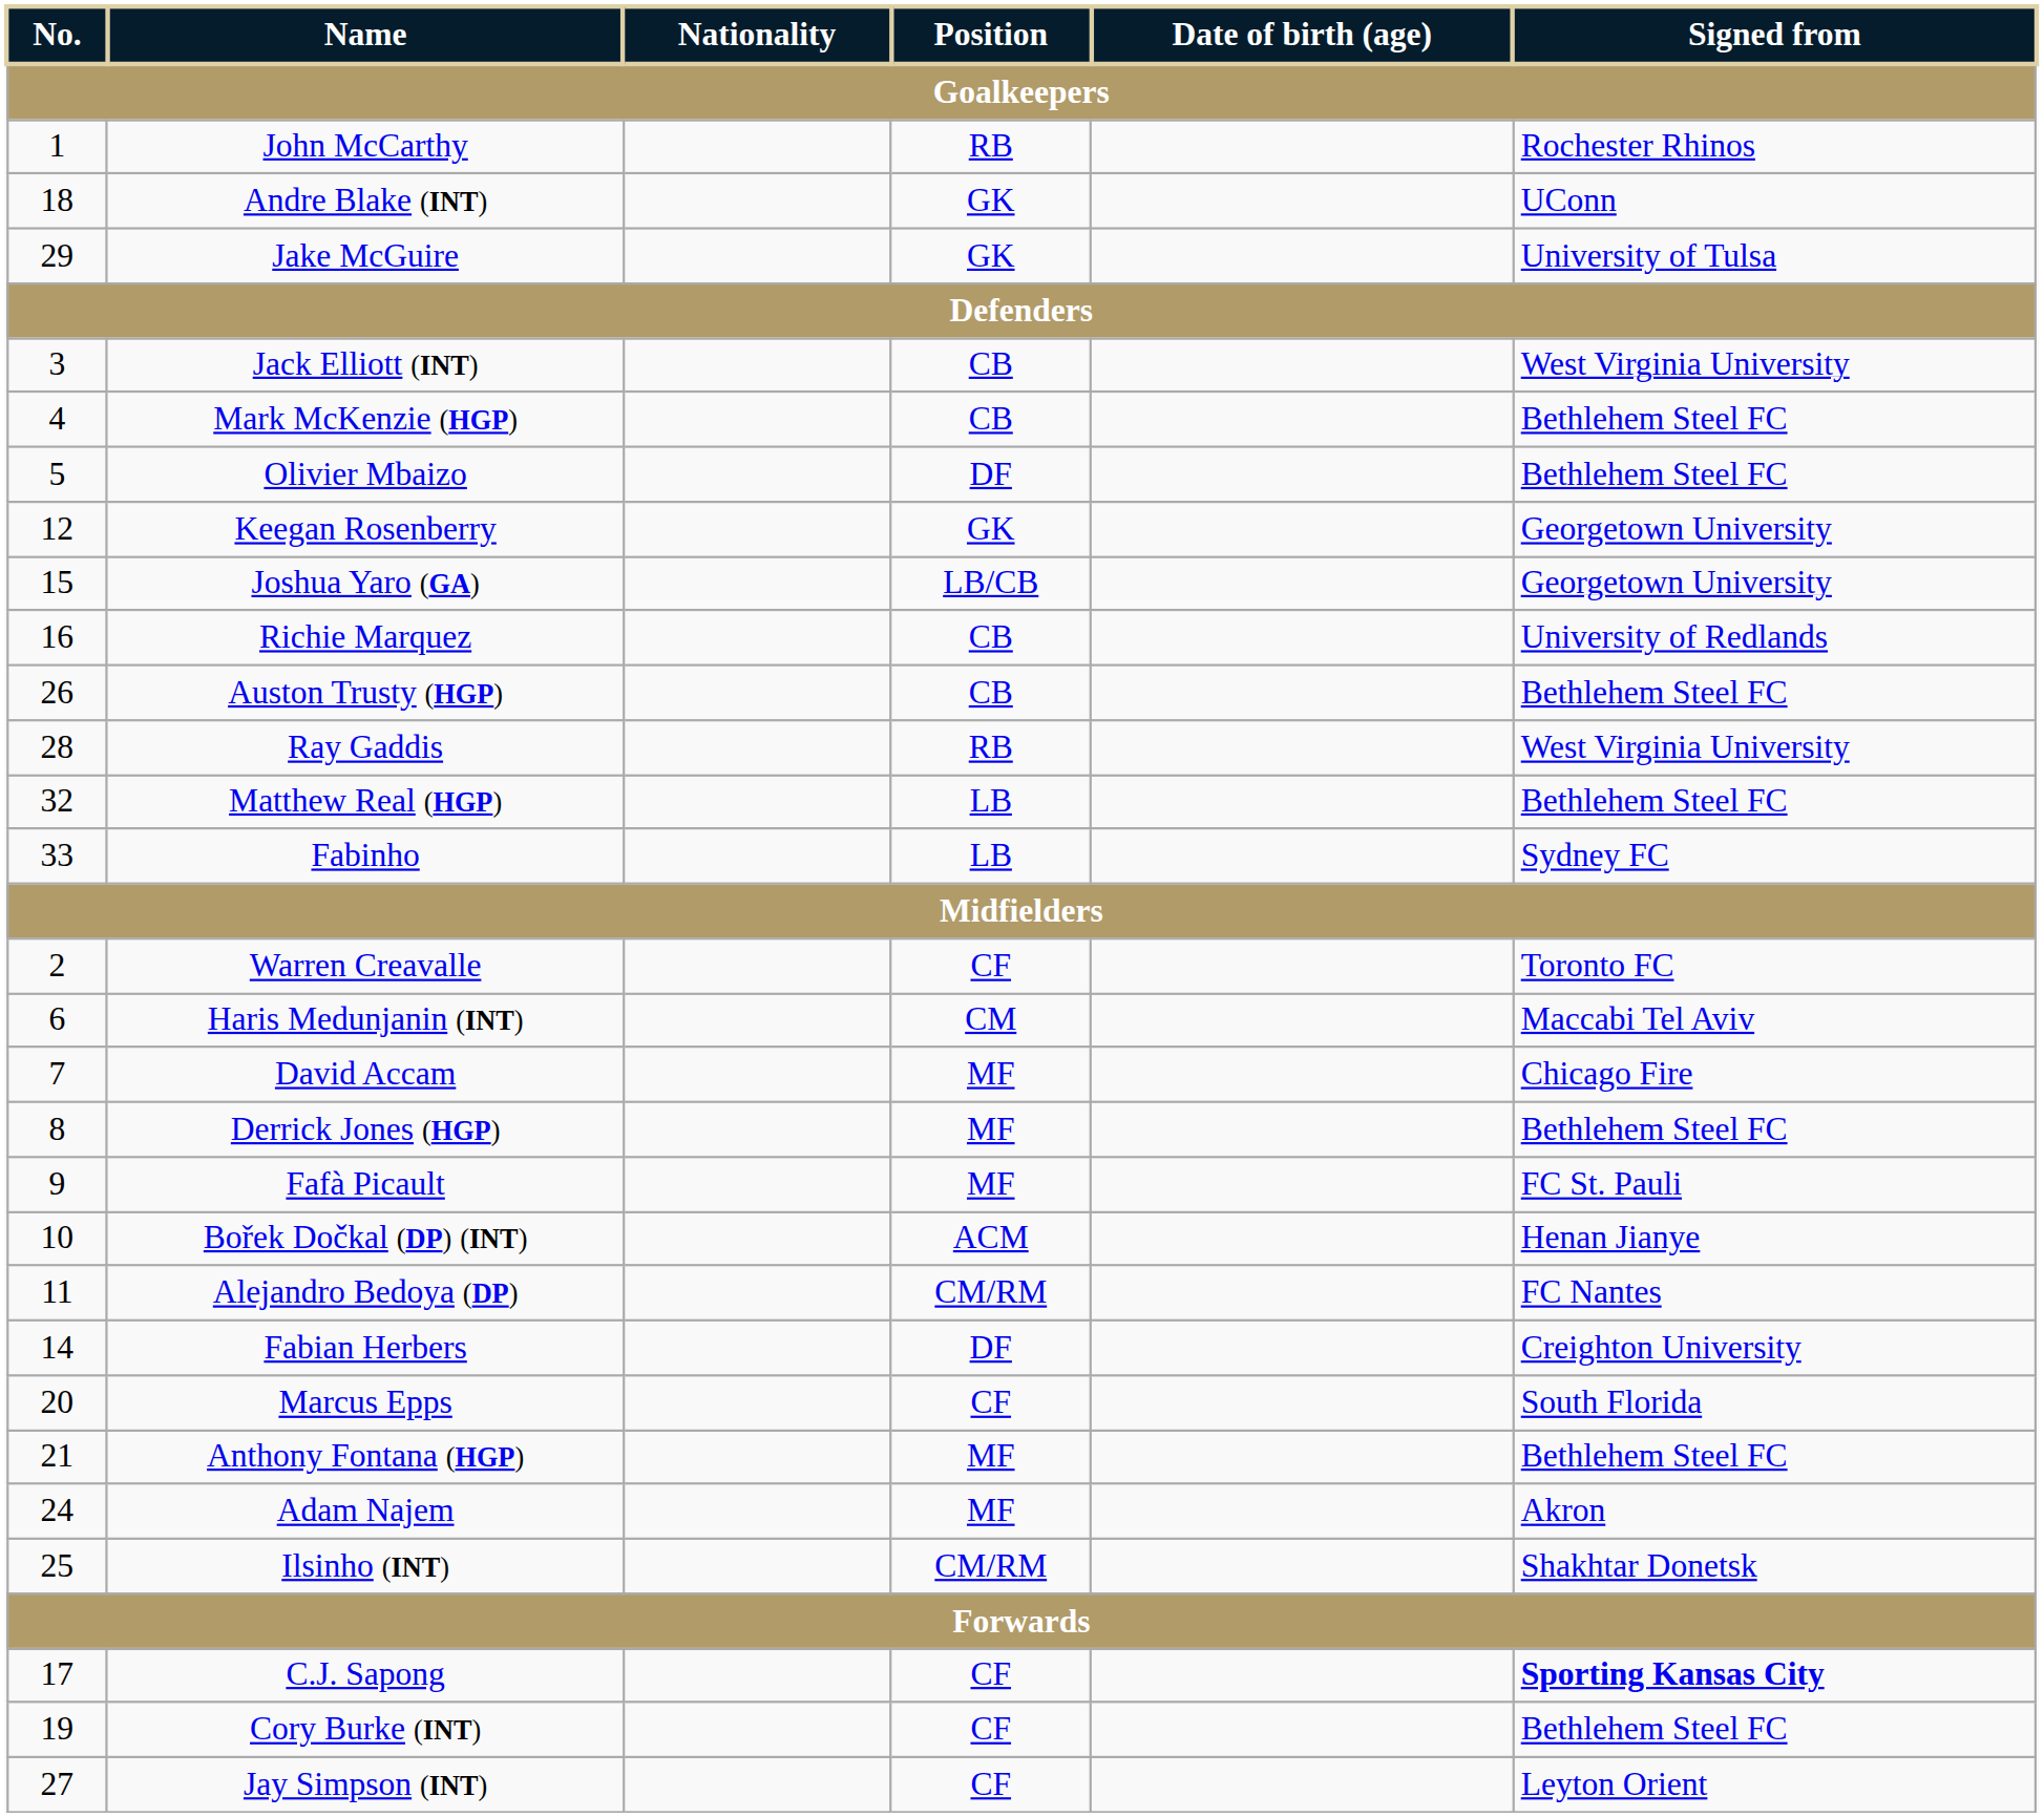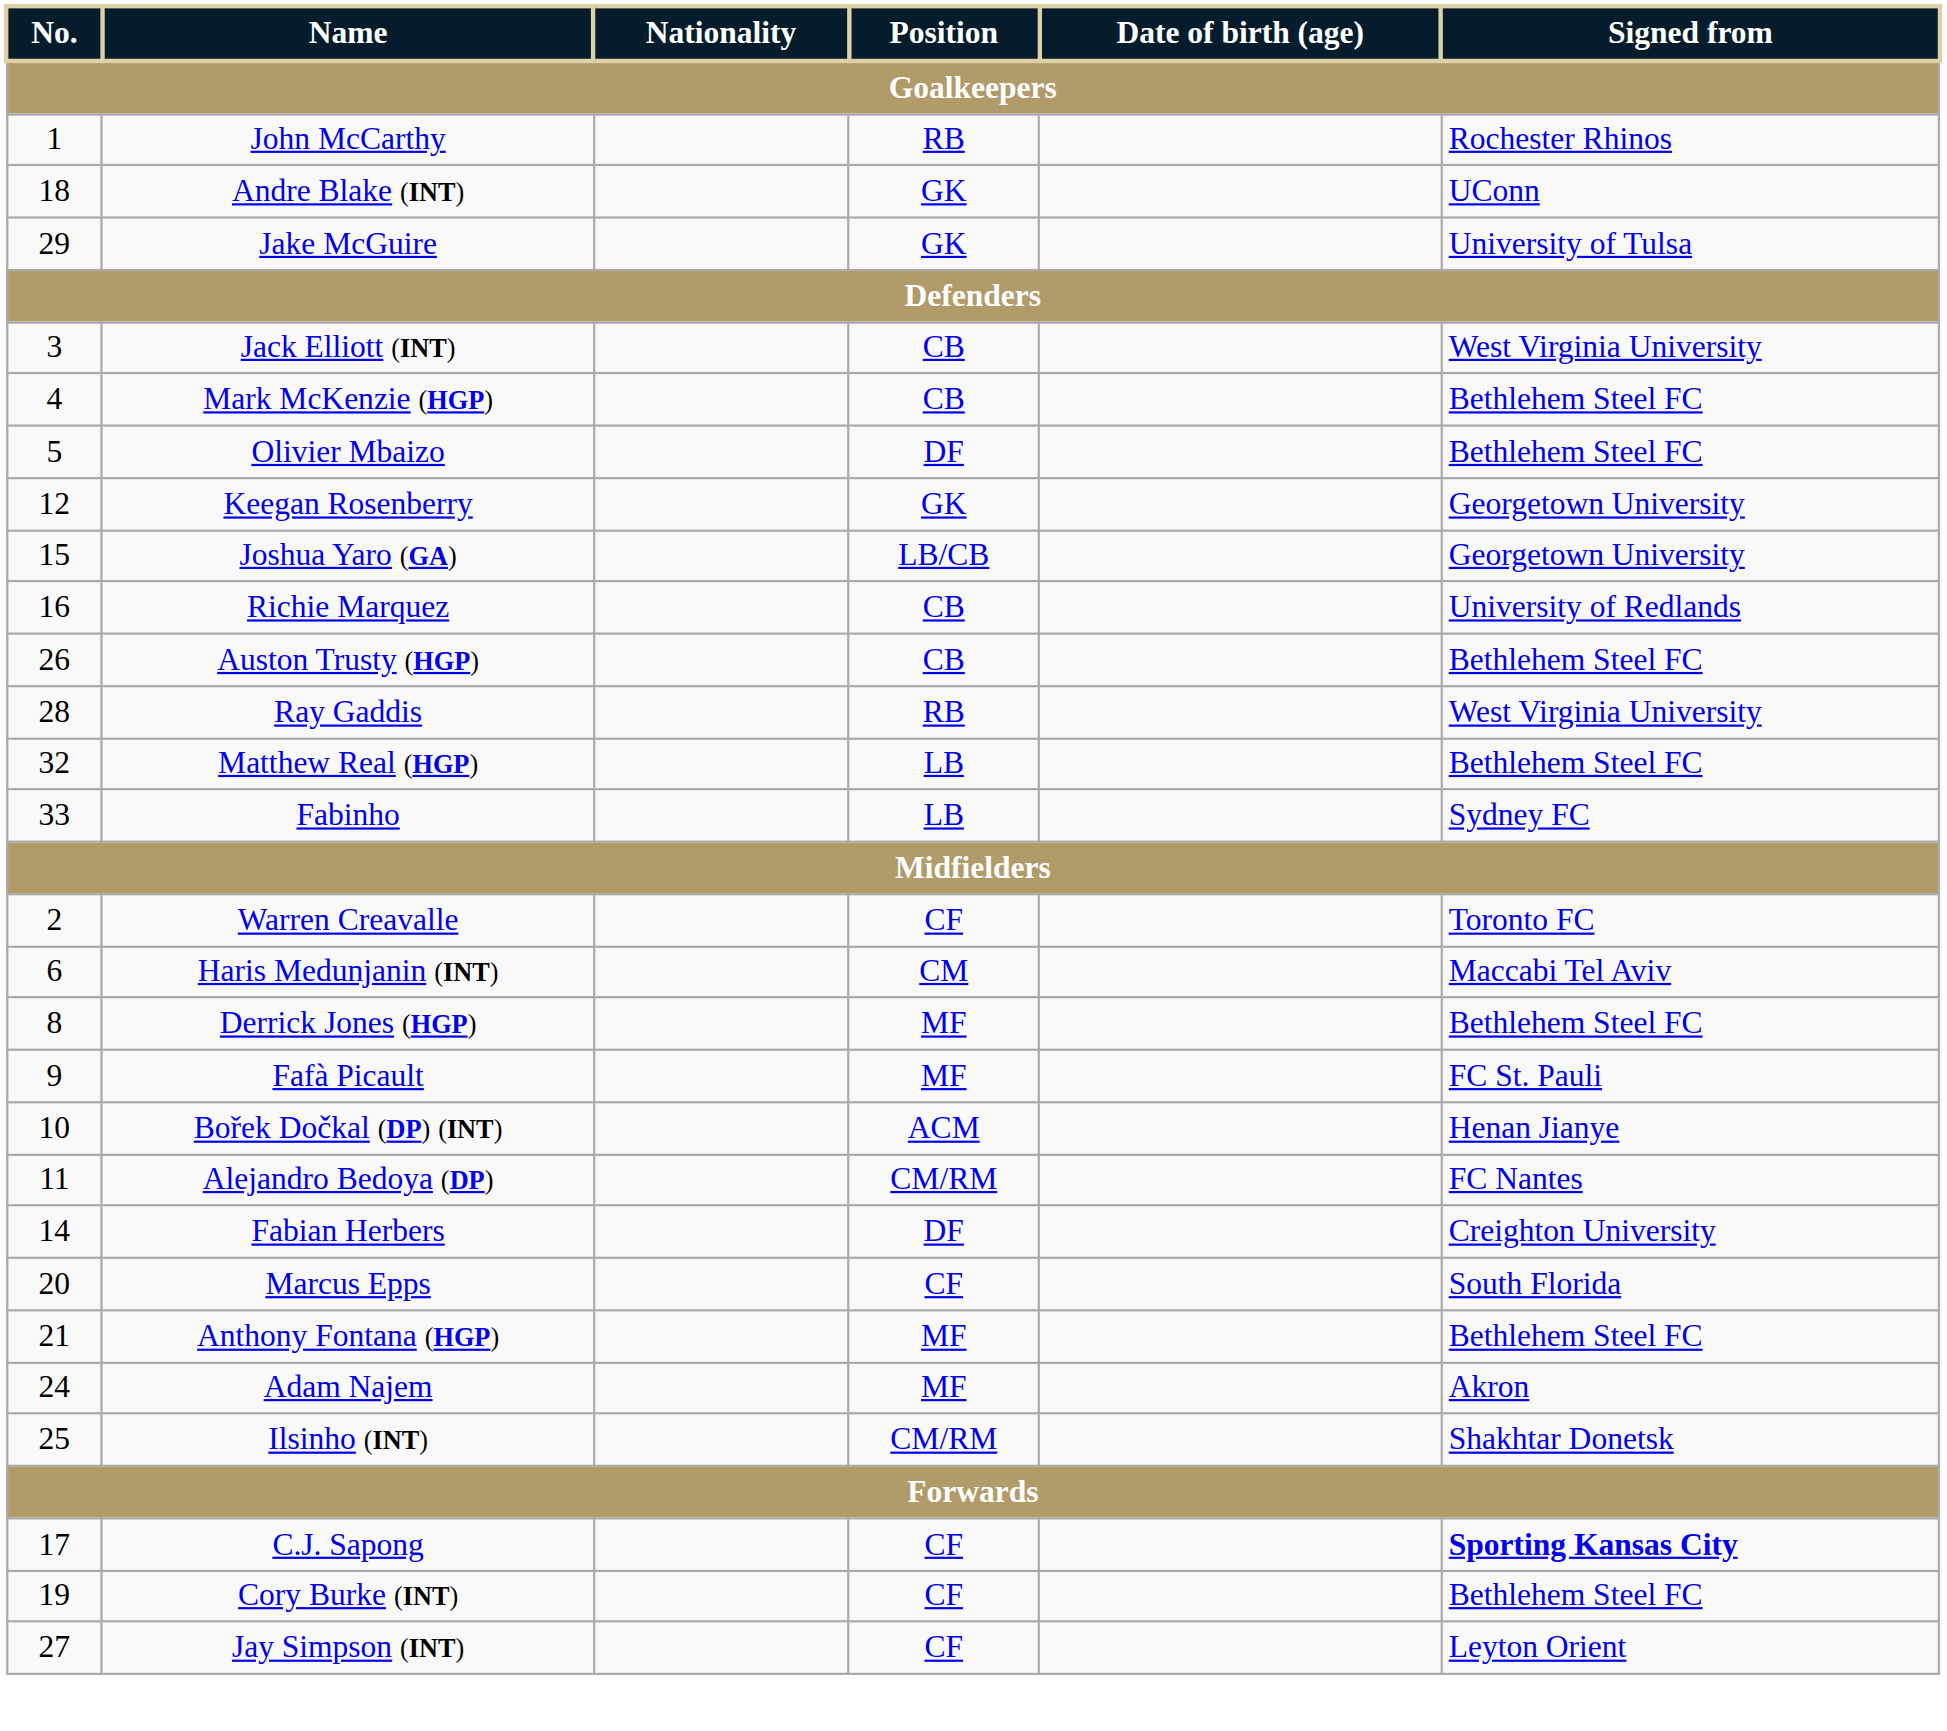- row: 7 | David Accam | MF | Chicago Fire
